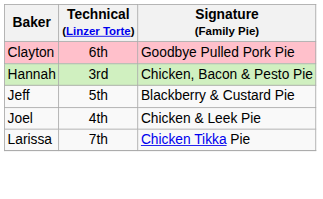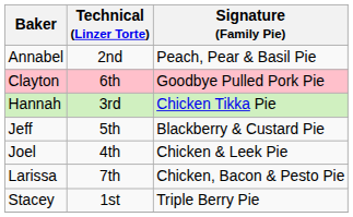+ row: Annabel | 2nd | Peach, Pear & Basil Pie
Hannah | Signature (Family Pie): Chicken, Bacon & Pesto Pie -> Chicken Tikka Pie
Larissa | Signature (Family Pie): Chicken Tikka Pie -> Chicken, Bacon & Pesto Pie
+ row: Stacey | 1st | Triple Berry Pie
